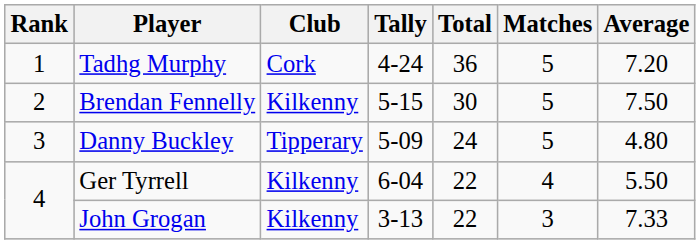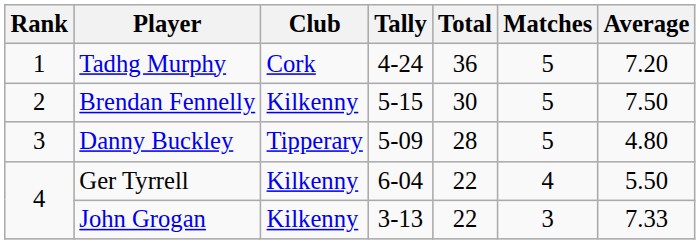Danny Buckley | Total: 24 -> 28
